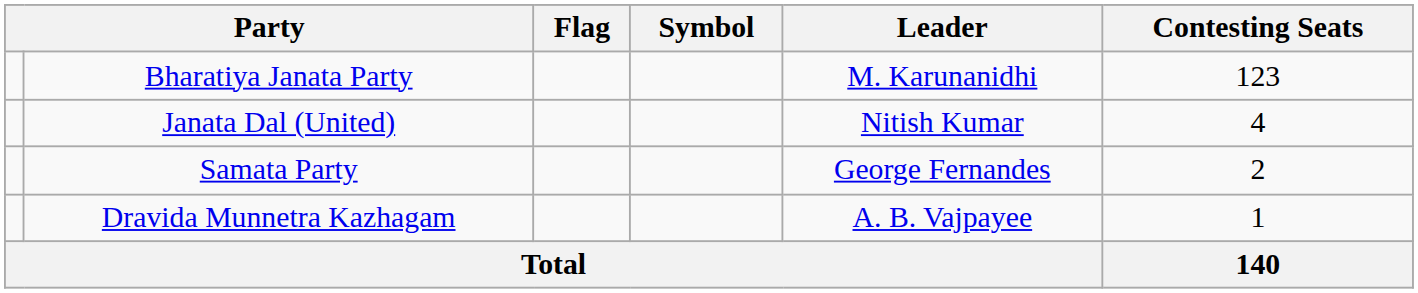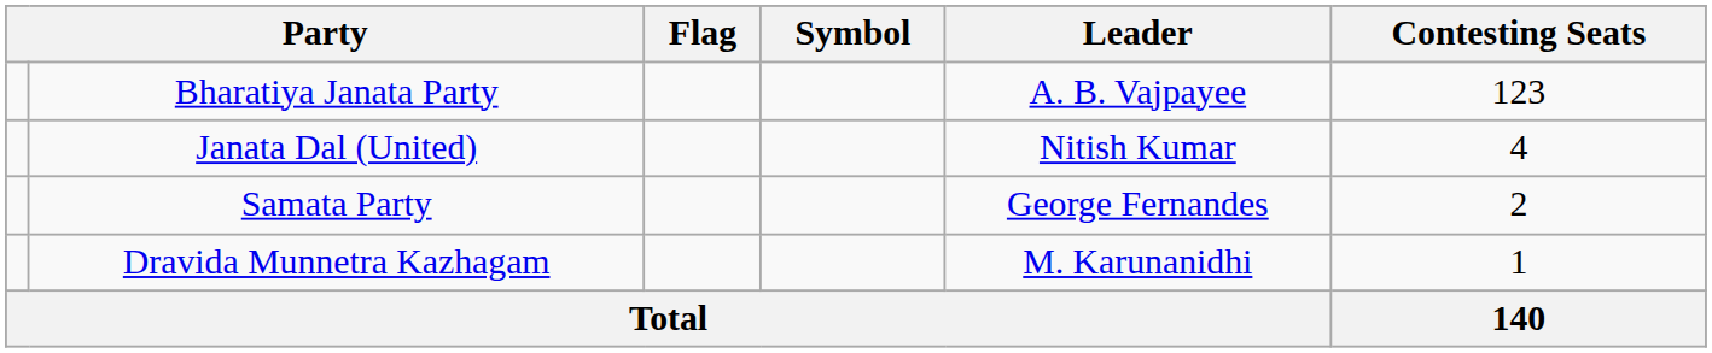Bharatiya Janata Party | Leader: M. Karunanidhi -> A. B. Vajpayee
Dravida Munnetra Kazhagam | Leader: A. B. Vajpayee -> M. Karunanidhi
